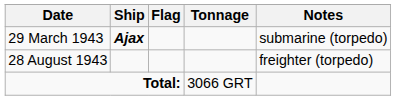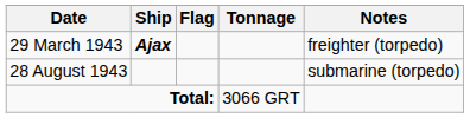29 March 1943 | Notes: submarine (torpedo) -> freighter (torpedo)
28 August 1943 | Notes: freighter (torpedo) -> submarine (torpedo)
